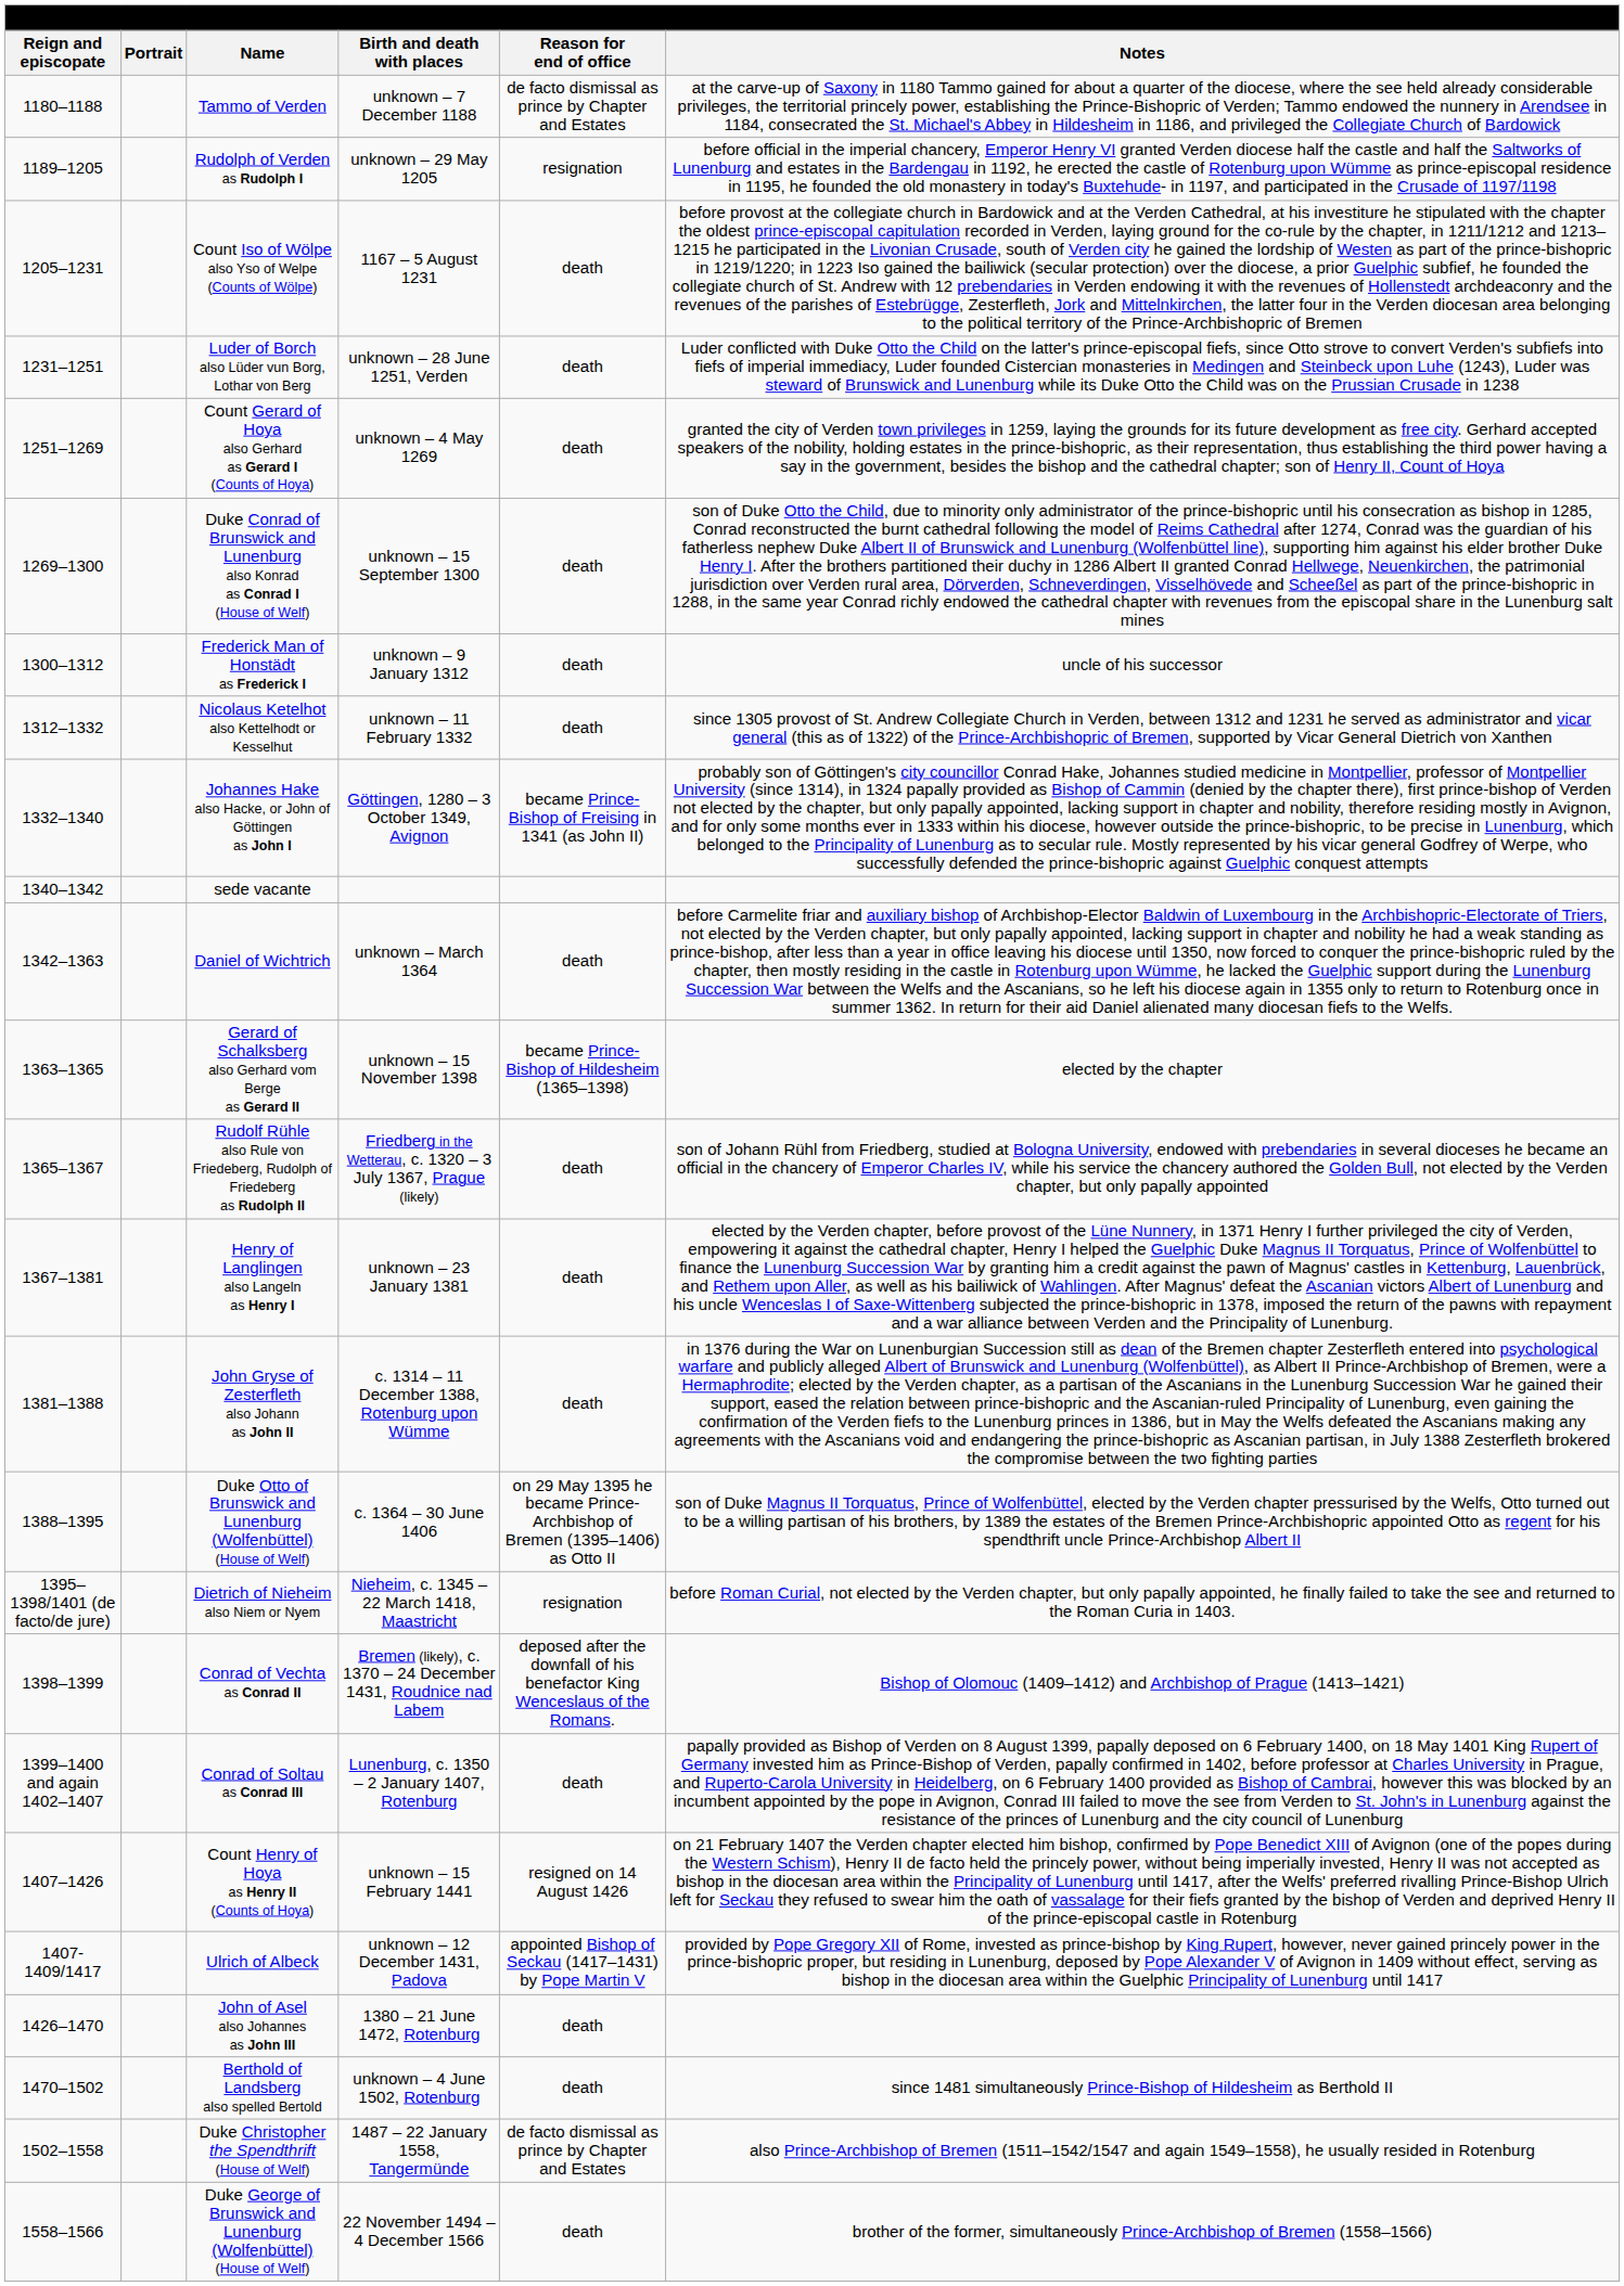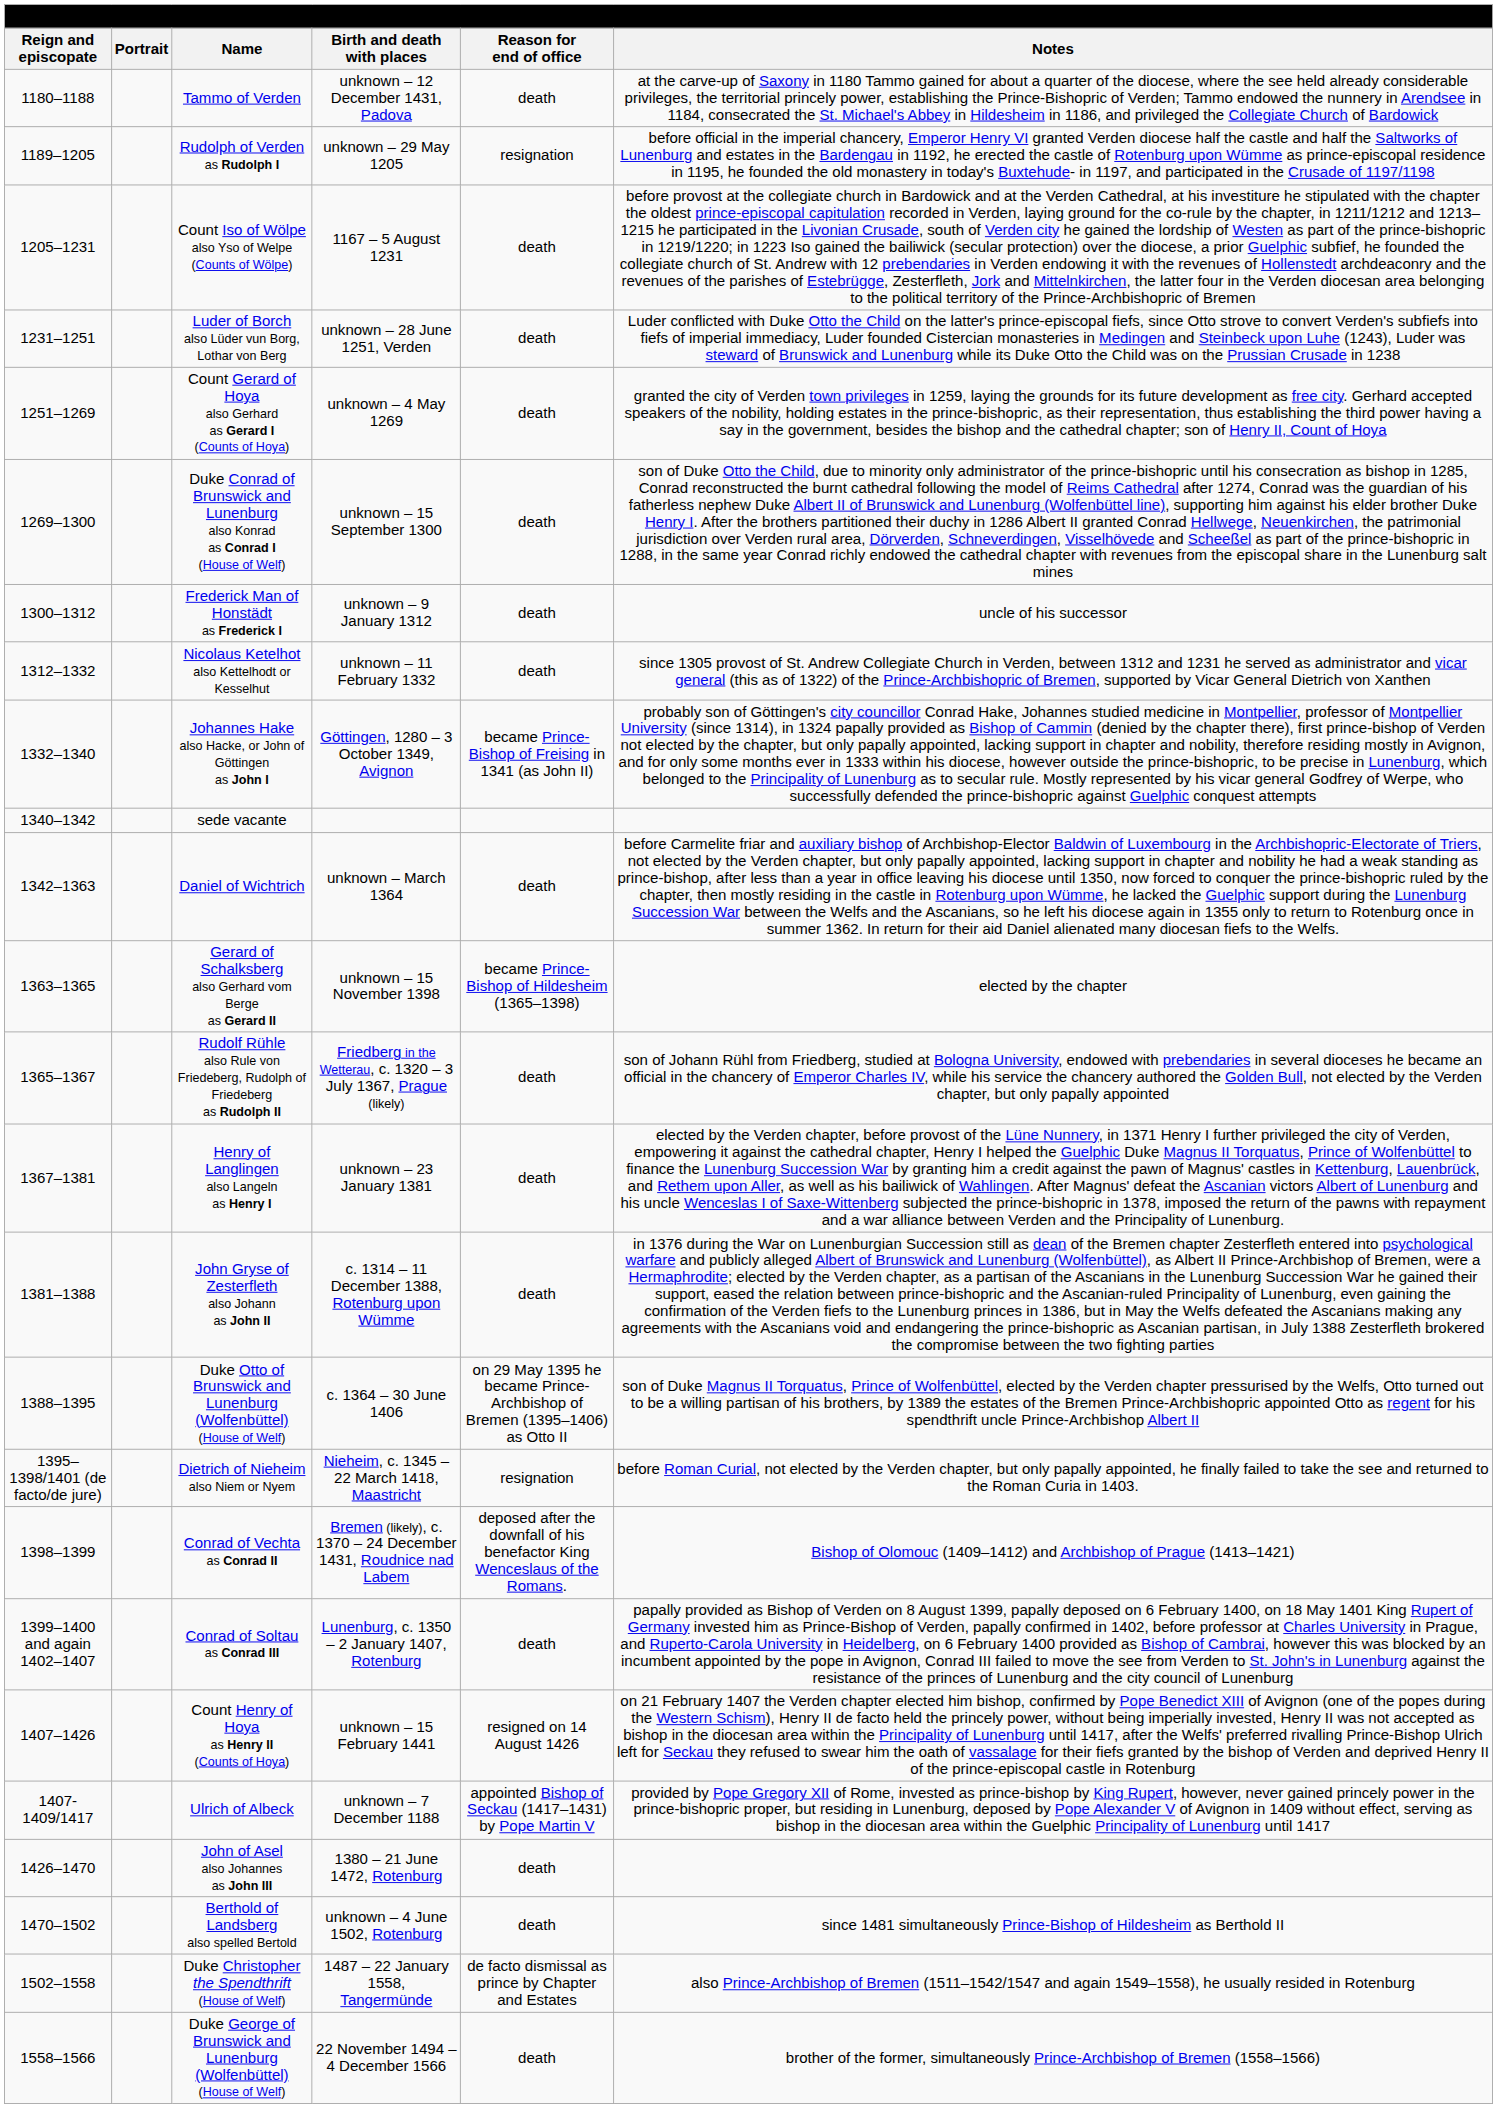Tammo of Verden | Birth and death with places: unknown – 7 December 1188 -> unknown – 12 December 1431, Padova
Tammo of Verden | Reason for end of office: de facto dismissal as prince by Chapter and Estates -> death
Ulrich of Albeck | Birth and death with places: unknown – 12 December 1431, Padova -> unknown – 7 December 1188
